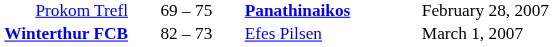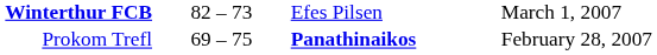rows swapped: Prokom Trefl <-> Winterthur FCB
